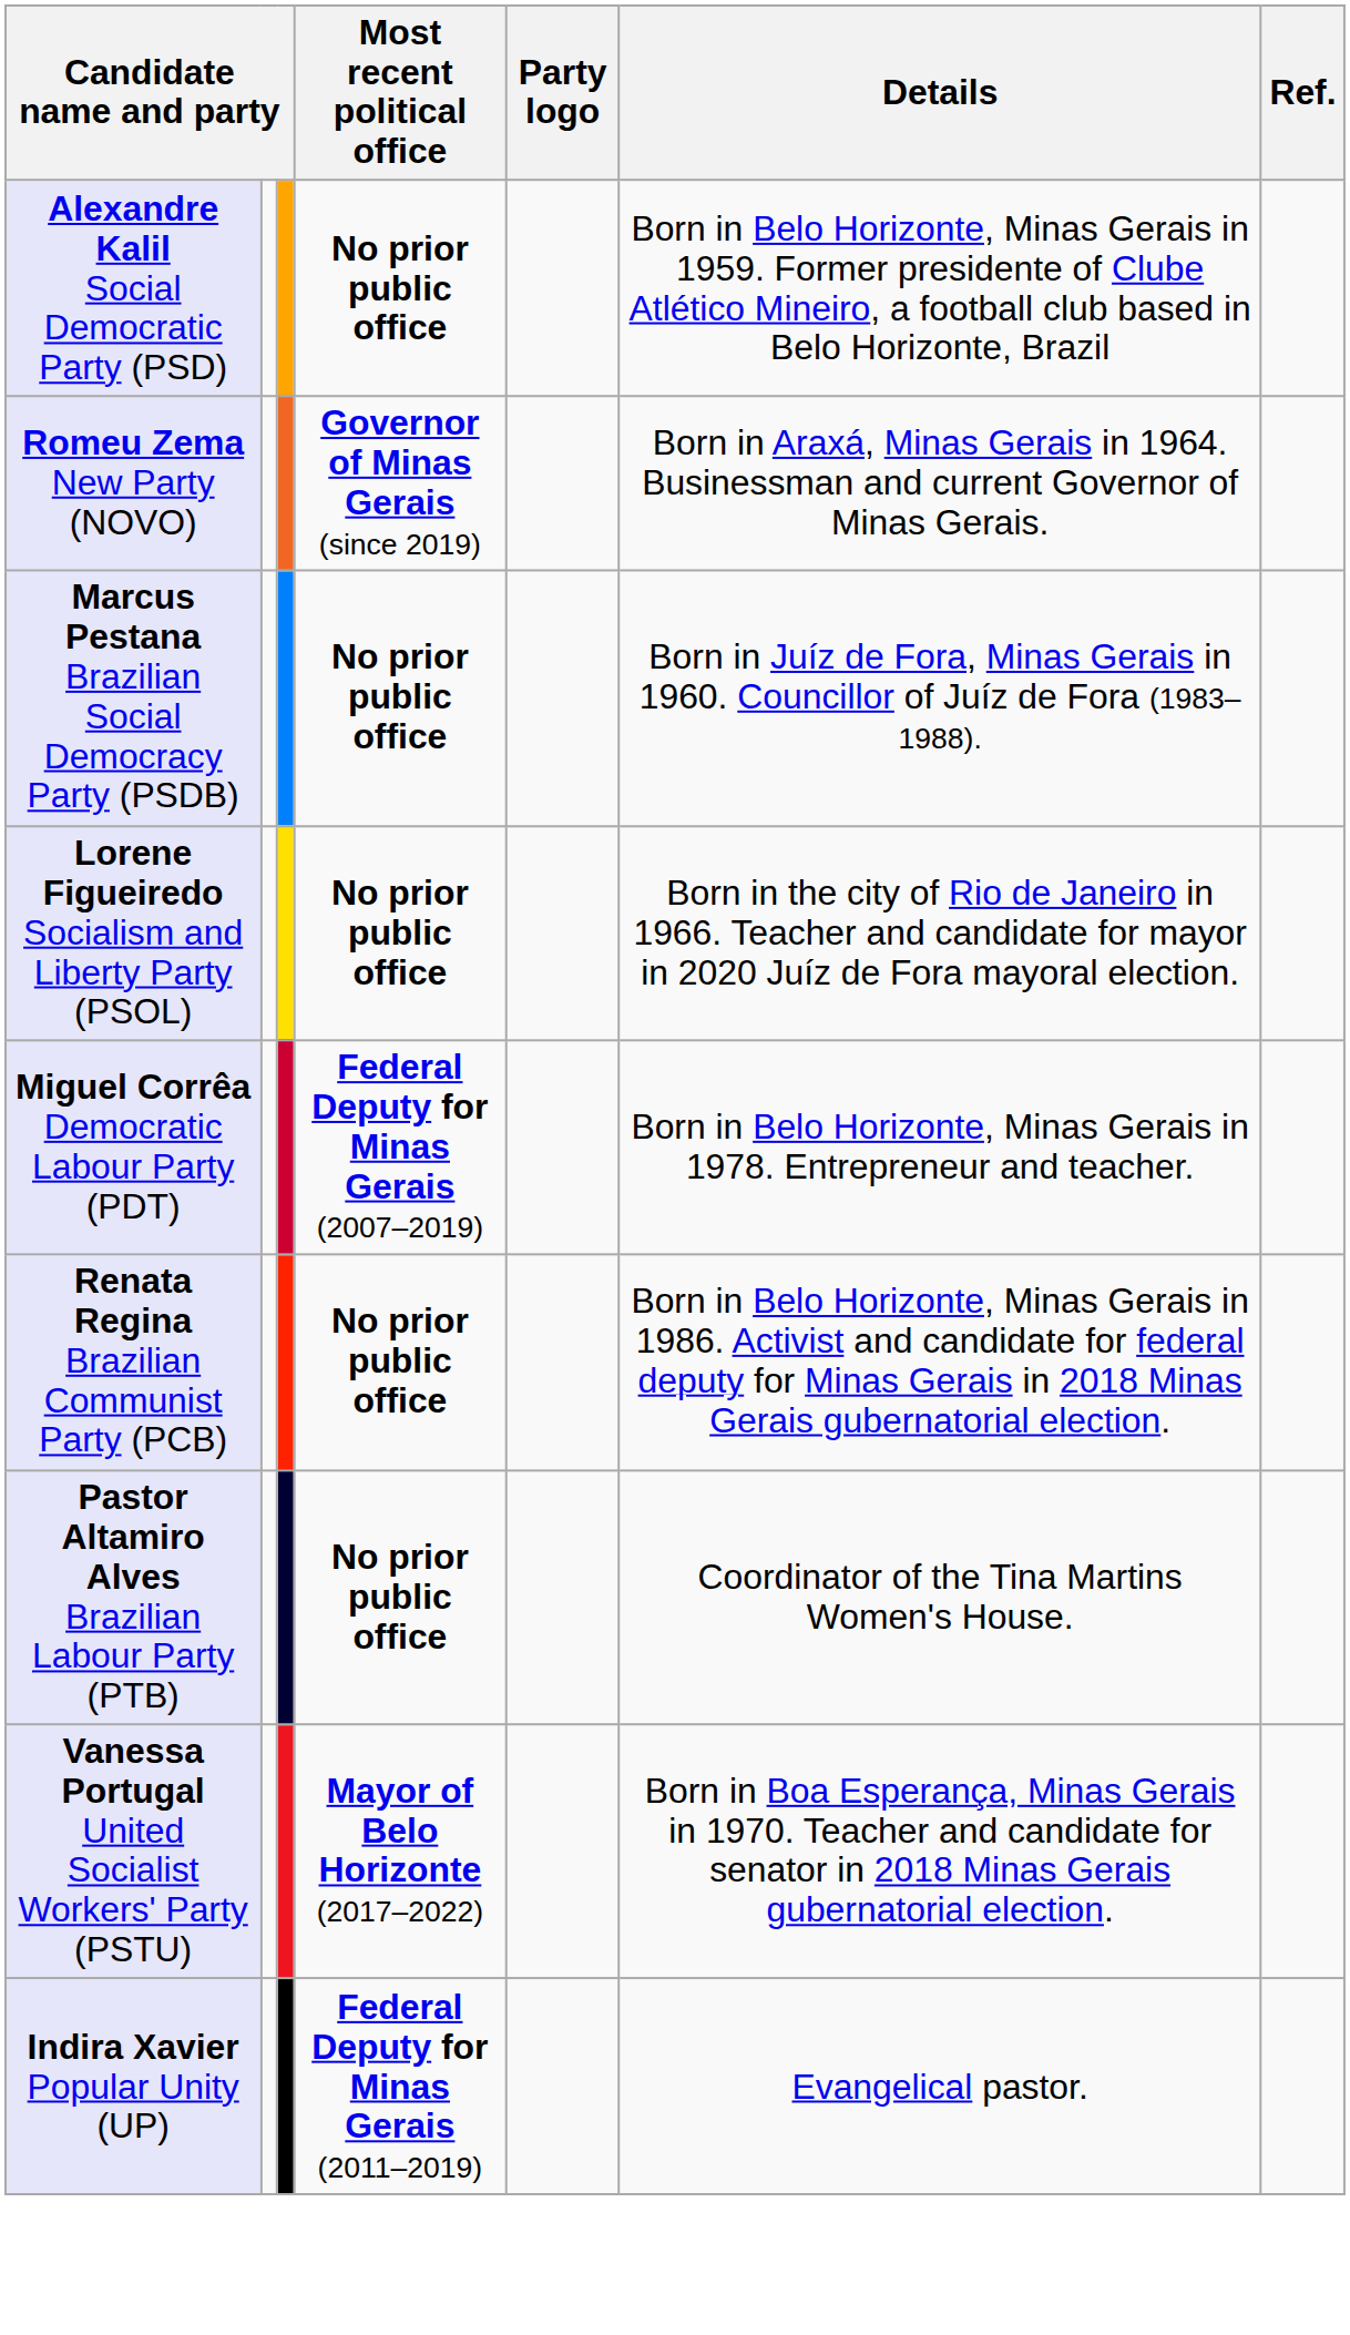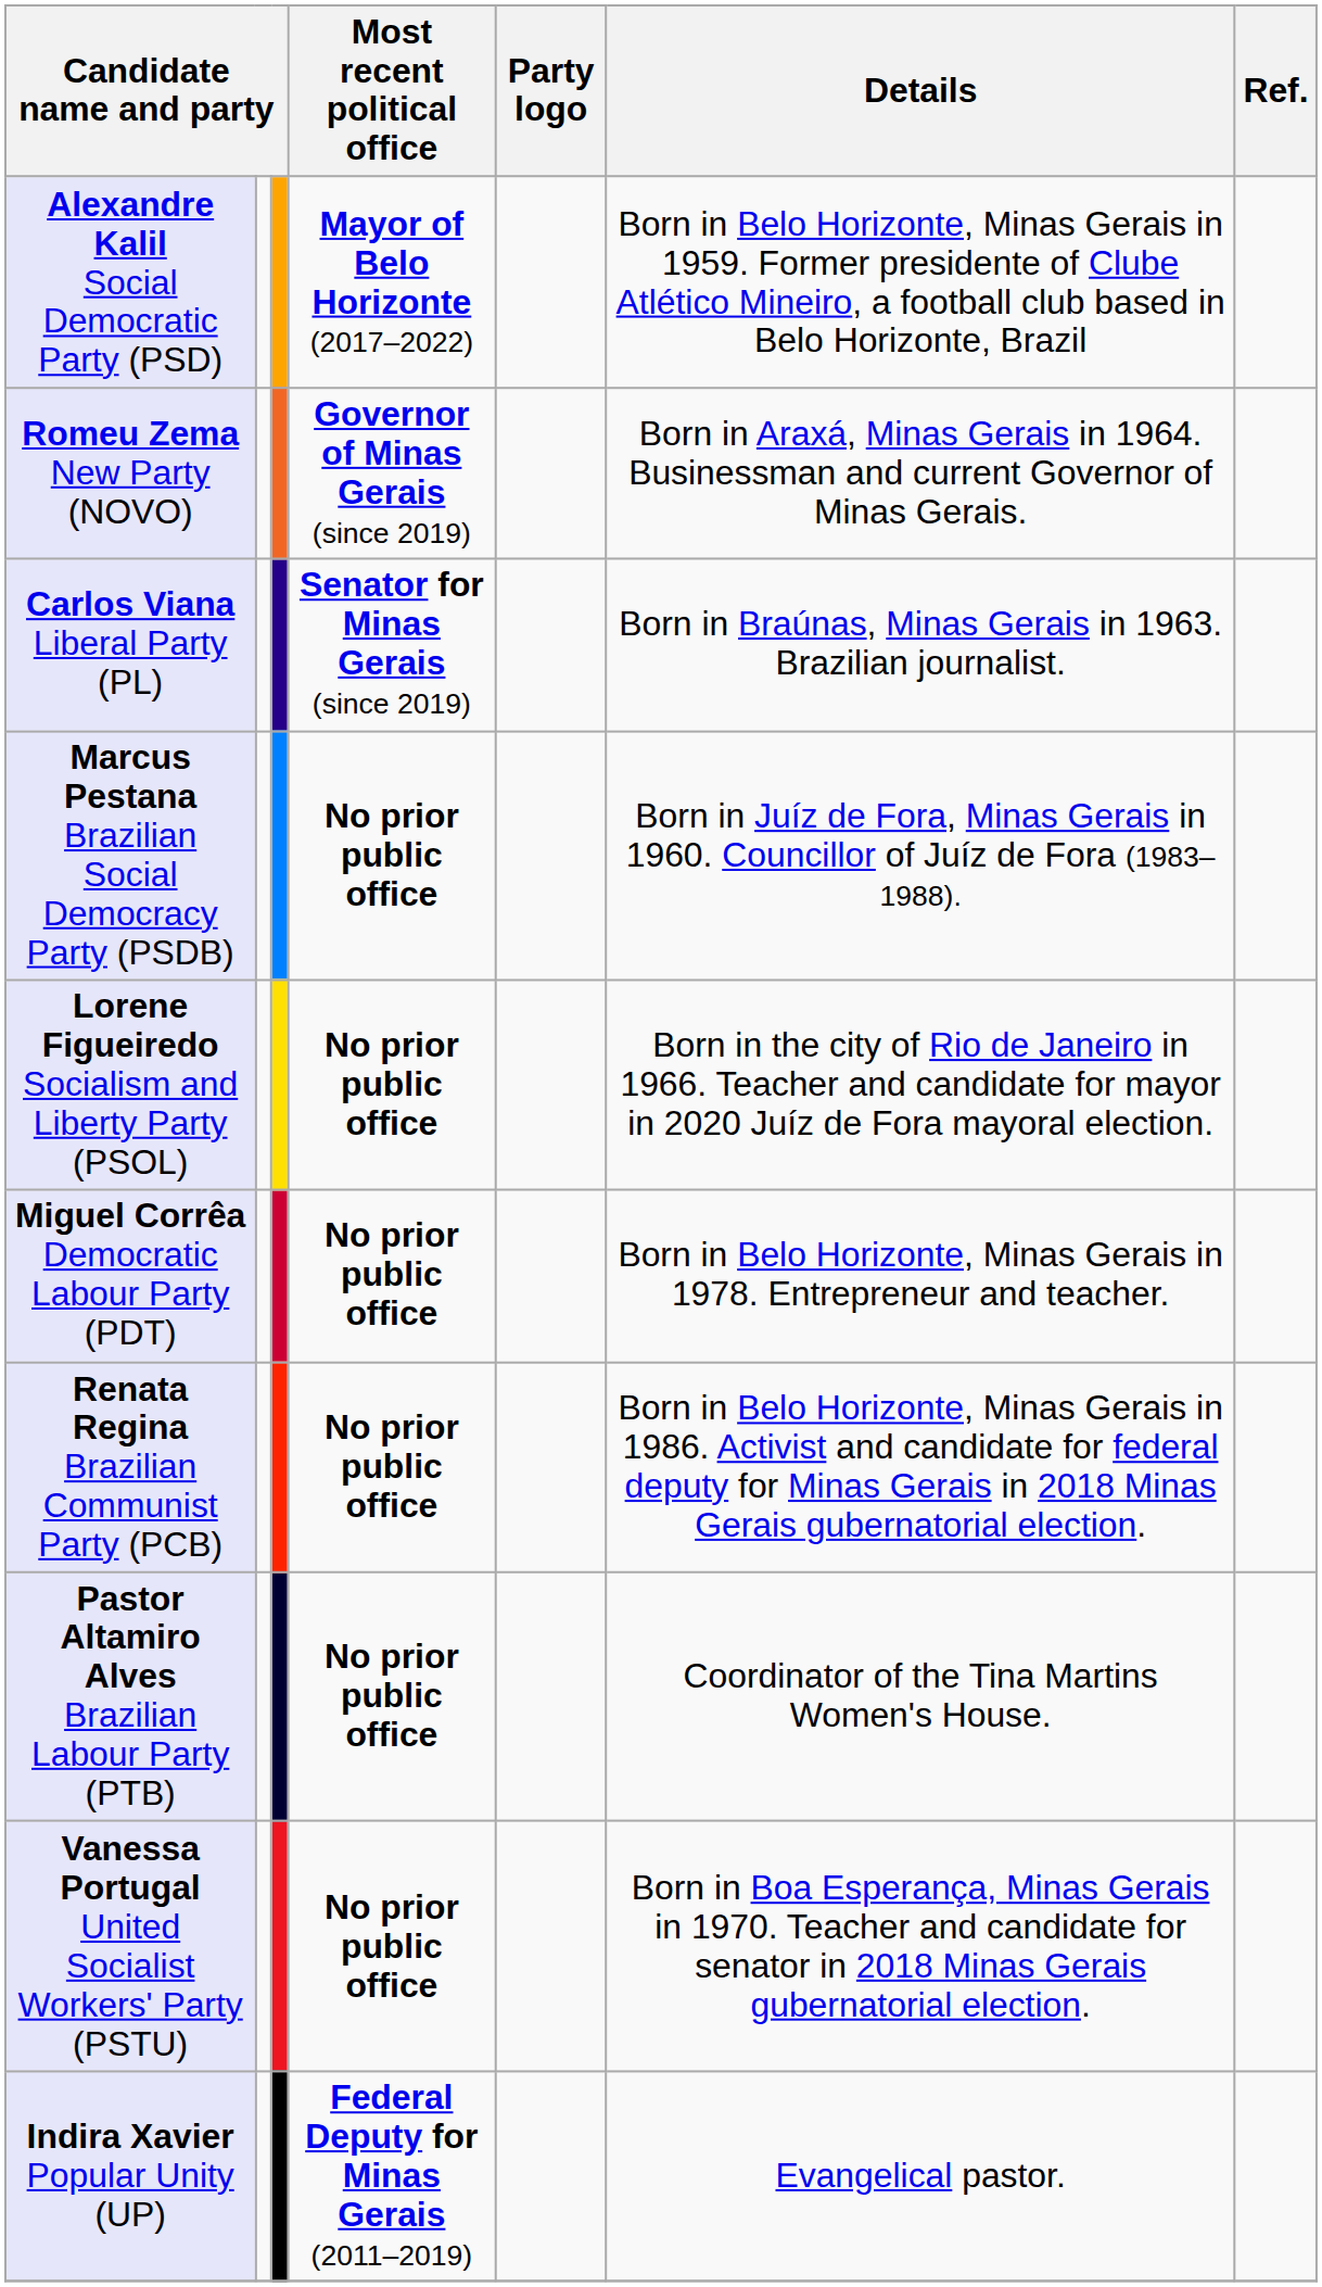Alexandre Kalil Social Democratic Party (PSD) | Most recent political office: No prior public office -> Mayor of Belo Horizonte (2017–2022)
+ row: Carlos Viana Liberal Party (PL) | Senator for Minas Gerais (since 2019) | Born in Braúnas, Minas Gerais in 1963. Brazilian journalist.
Miguel Corrêa Democratic Labour Party (PDT) | Most recent political office: Federal Deputy for Minas Gerais (2007–2019) -> No prior public office
Vanessa Portugal United Socialist Workers' Party (PSTU) | Most recent political office: Mayor of Belo Horizonte (2017–2022) -> No prior public office
